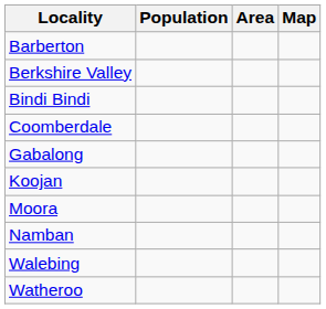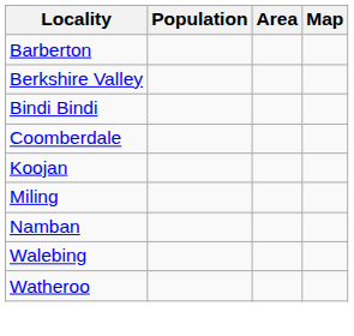- row: Gabalong
+ row: Miling
- row: Moora
